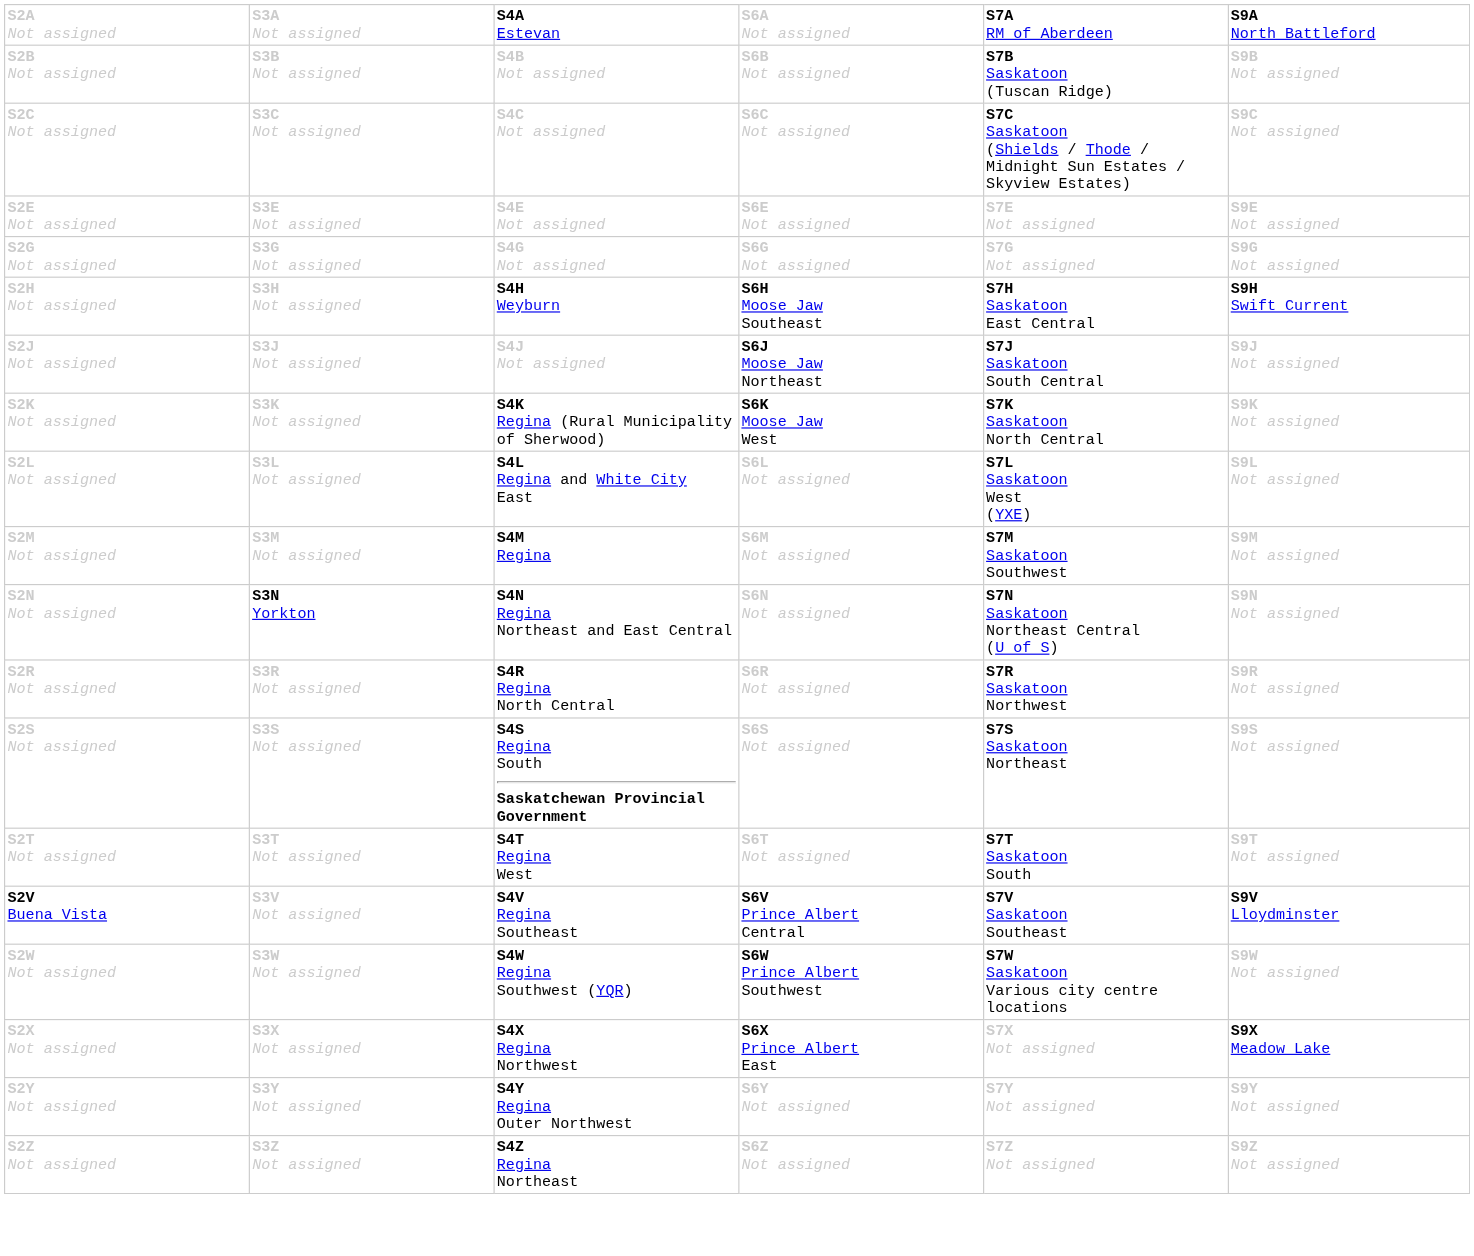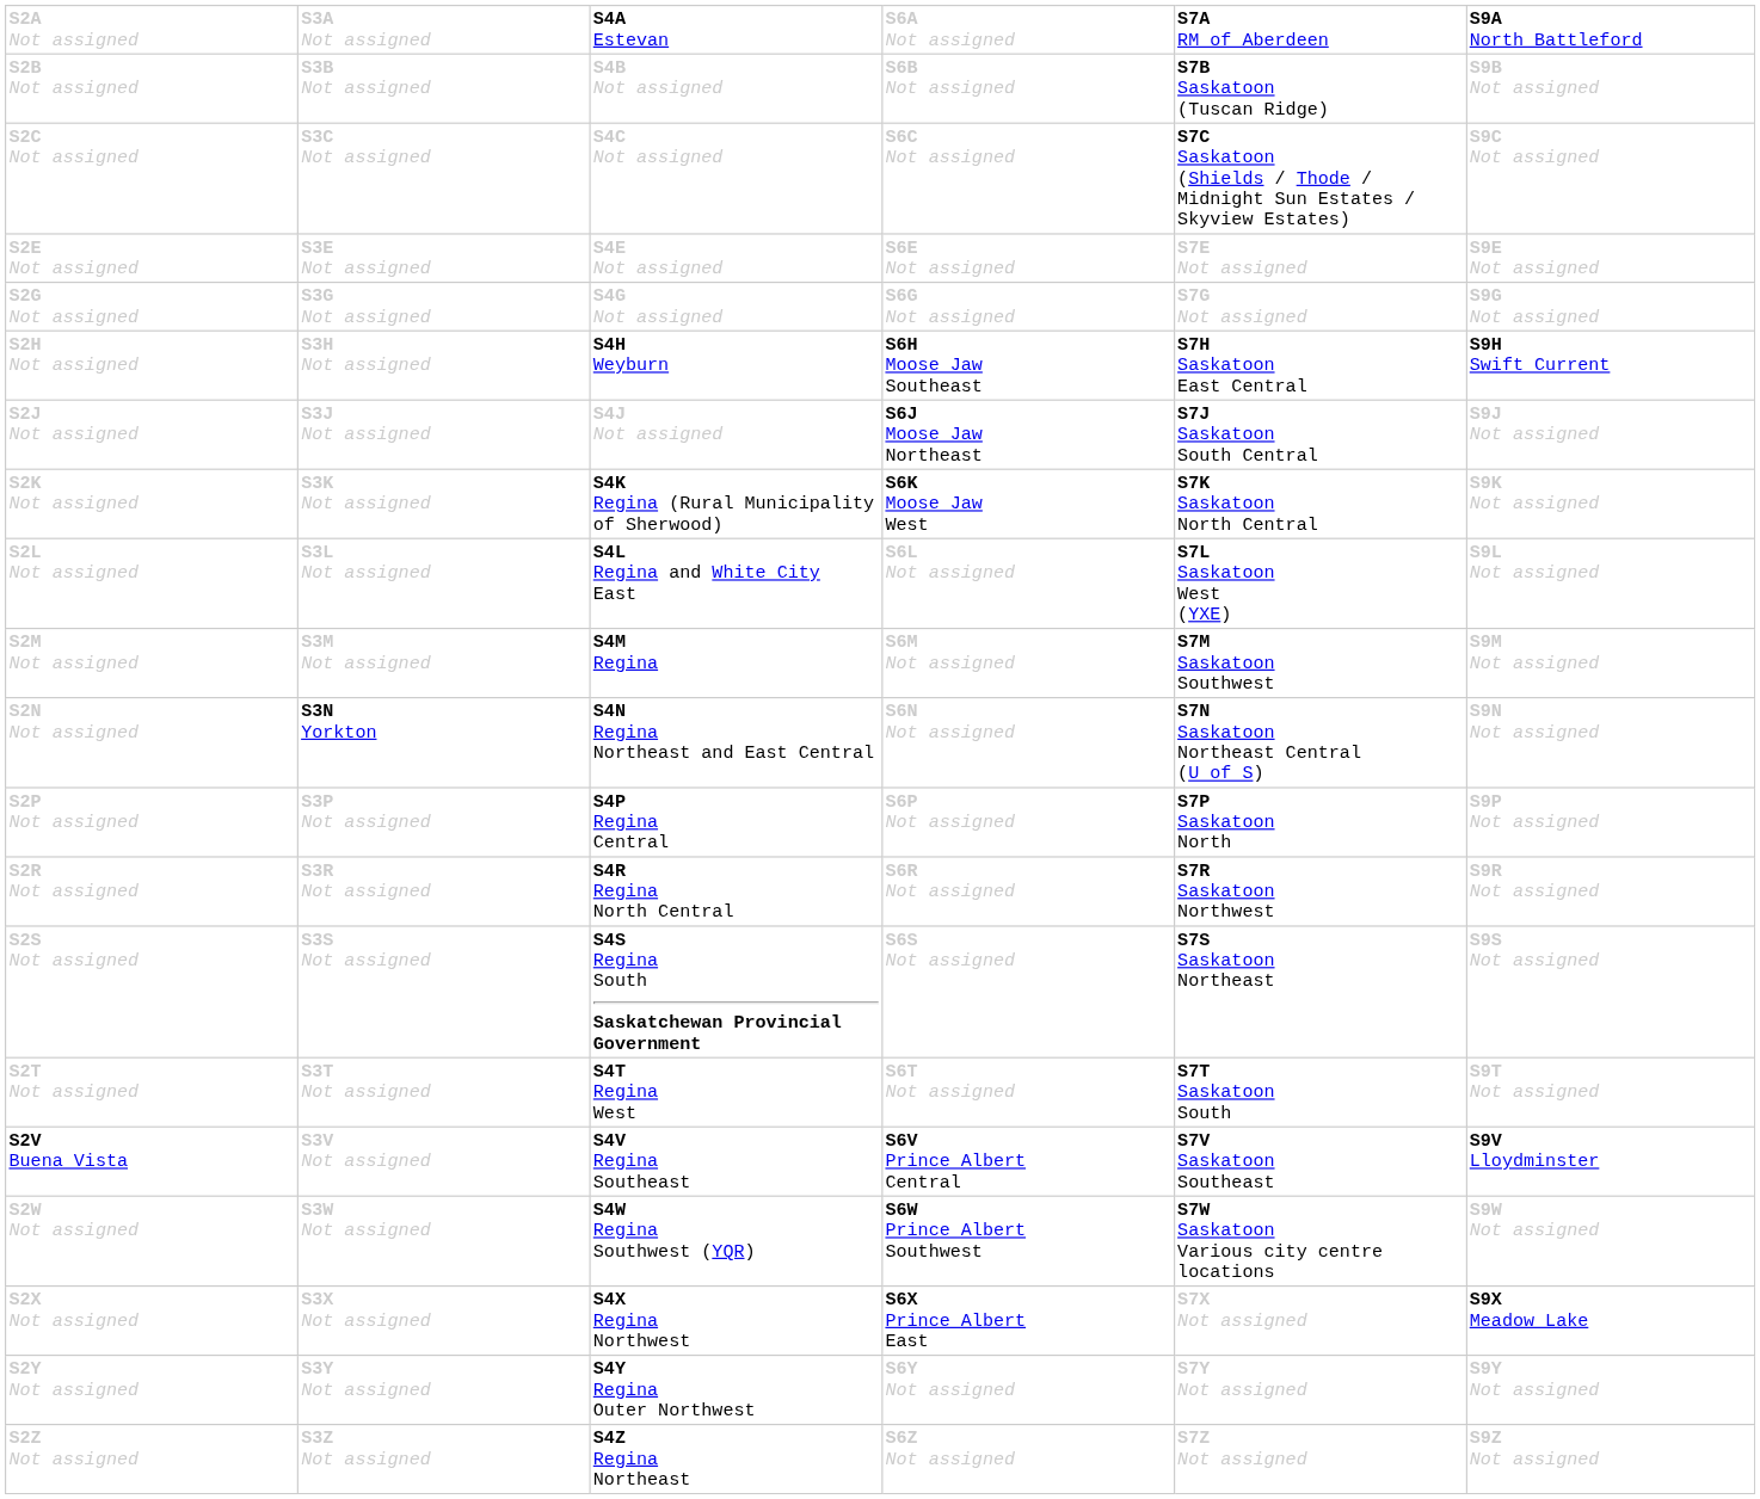+ row: S2P Not assigned | S3P Not assigned | S4P Regina Central | S6P Not assigned | S7P Saskatoon North | S9P Not assigned
